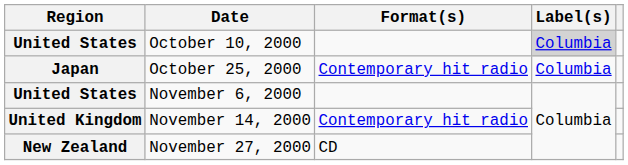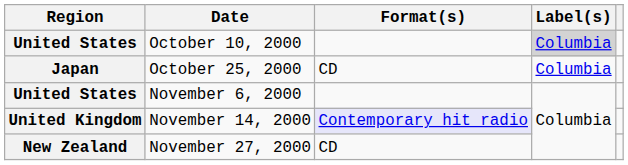October 25, 2000 | Format(s): Contemporary hit radio -> CD
November 14, 2000 | Format(s): no background -> lavender background
